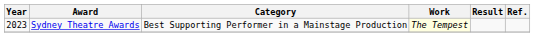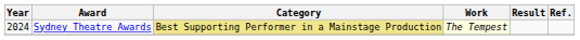Sydney Theatre Awards | Year: 2023 -> 2024
Sydney Theatre Awards | Category: no background -> khaki background
